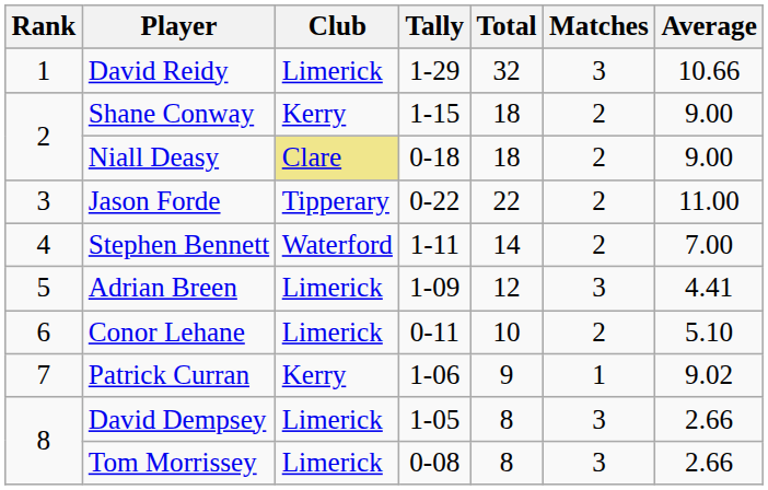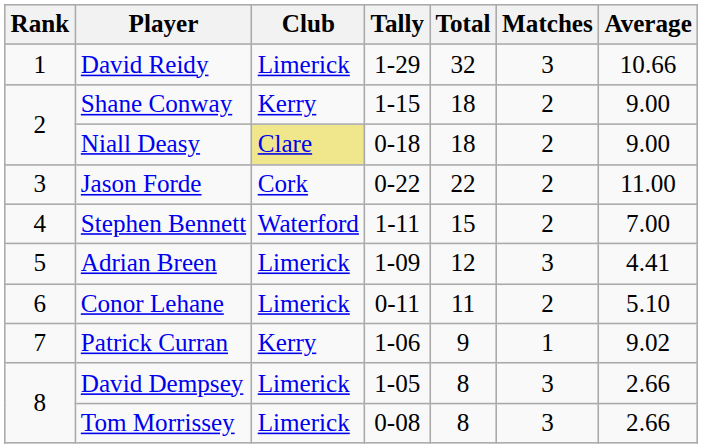Jason Forde | Club: Tipperary -> Cork
Stephen Bennett | Total: 14 -> 15
Conor Lehane | Total: 10 -> 11
